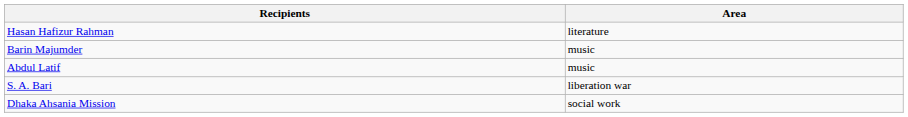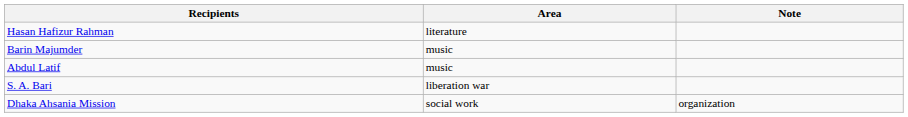+ column: Note | organization
